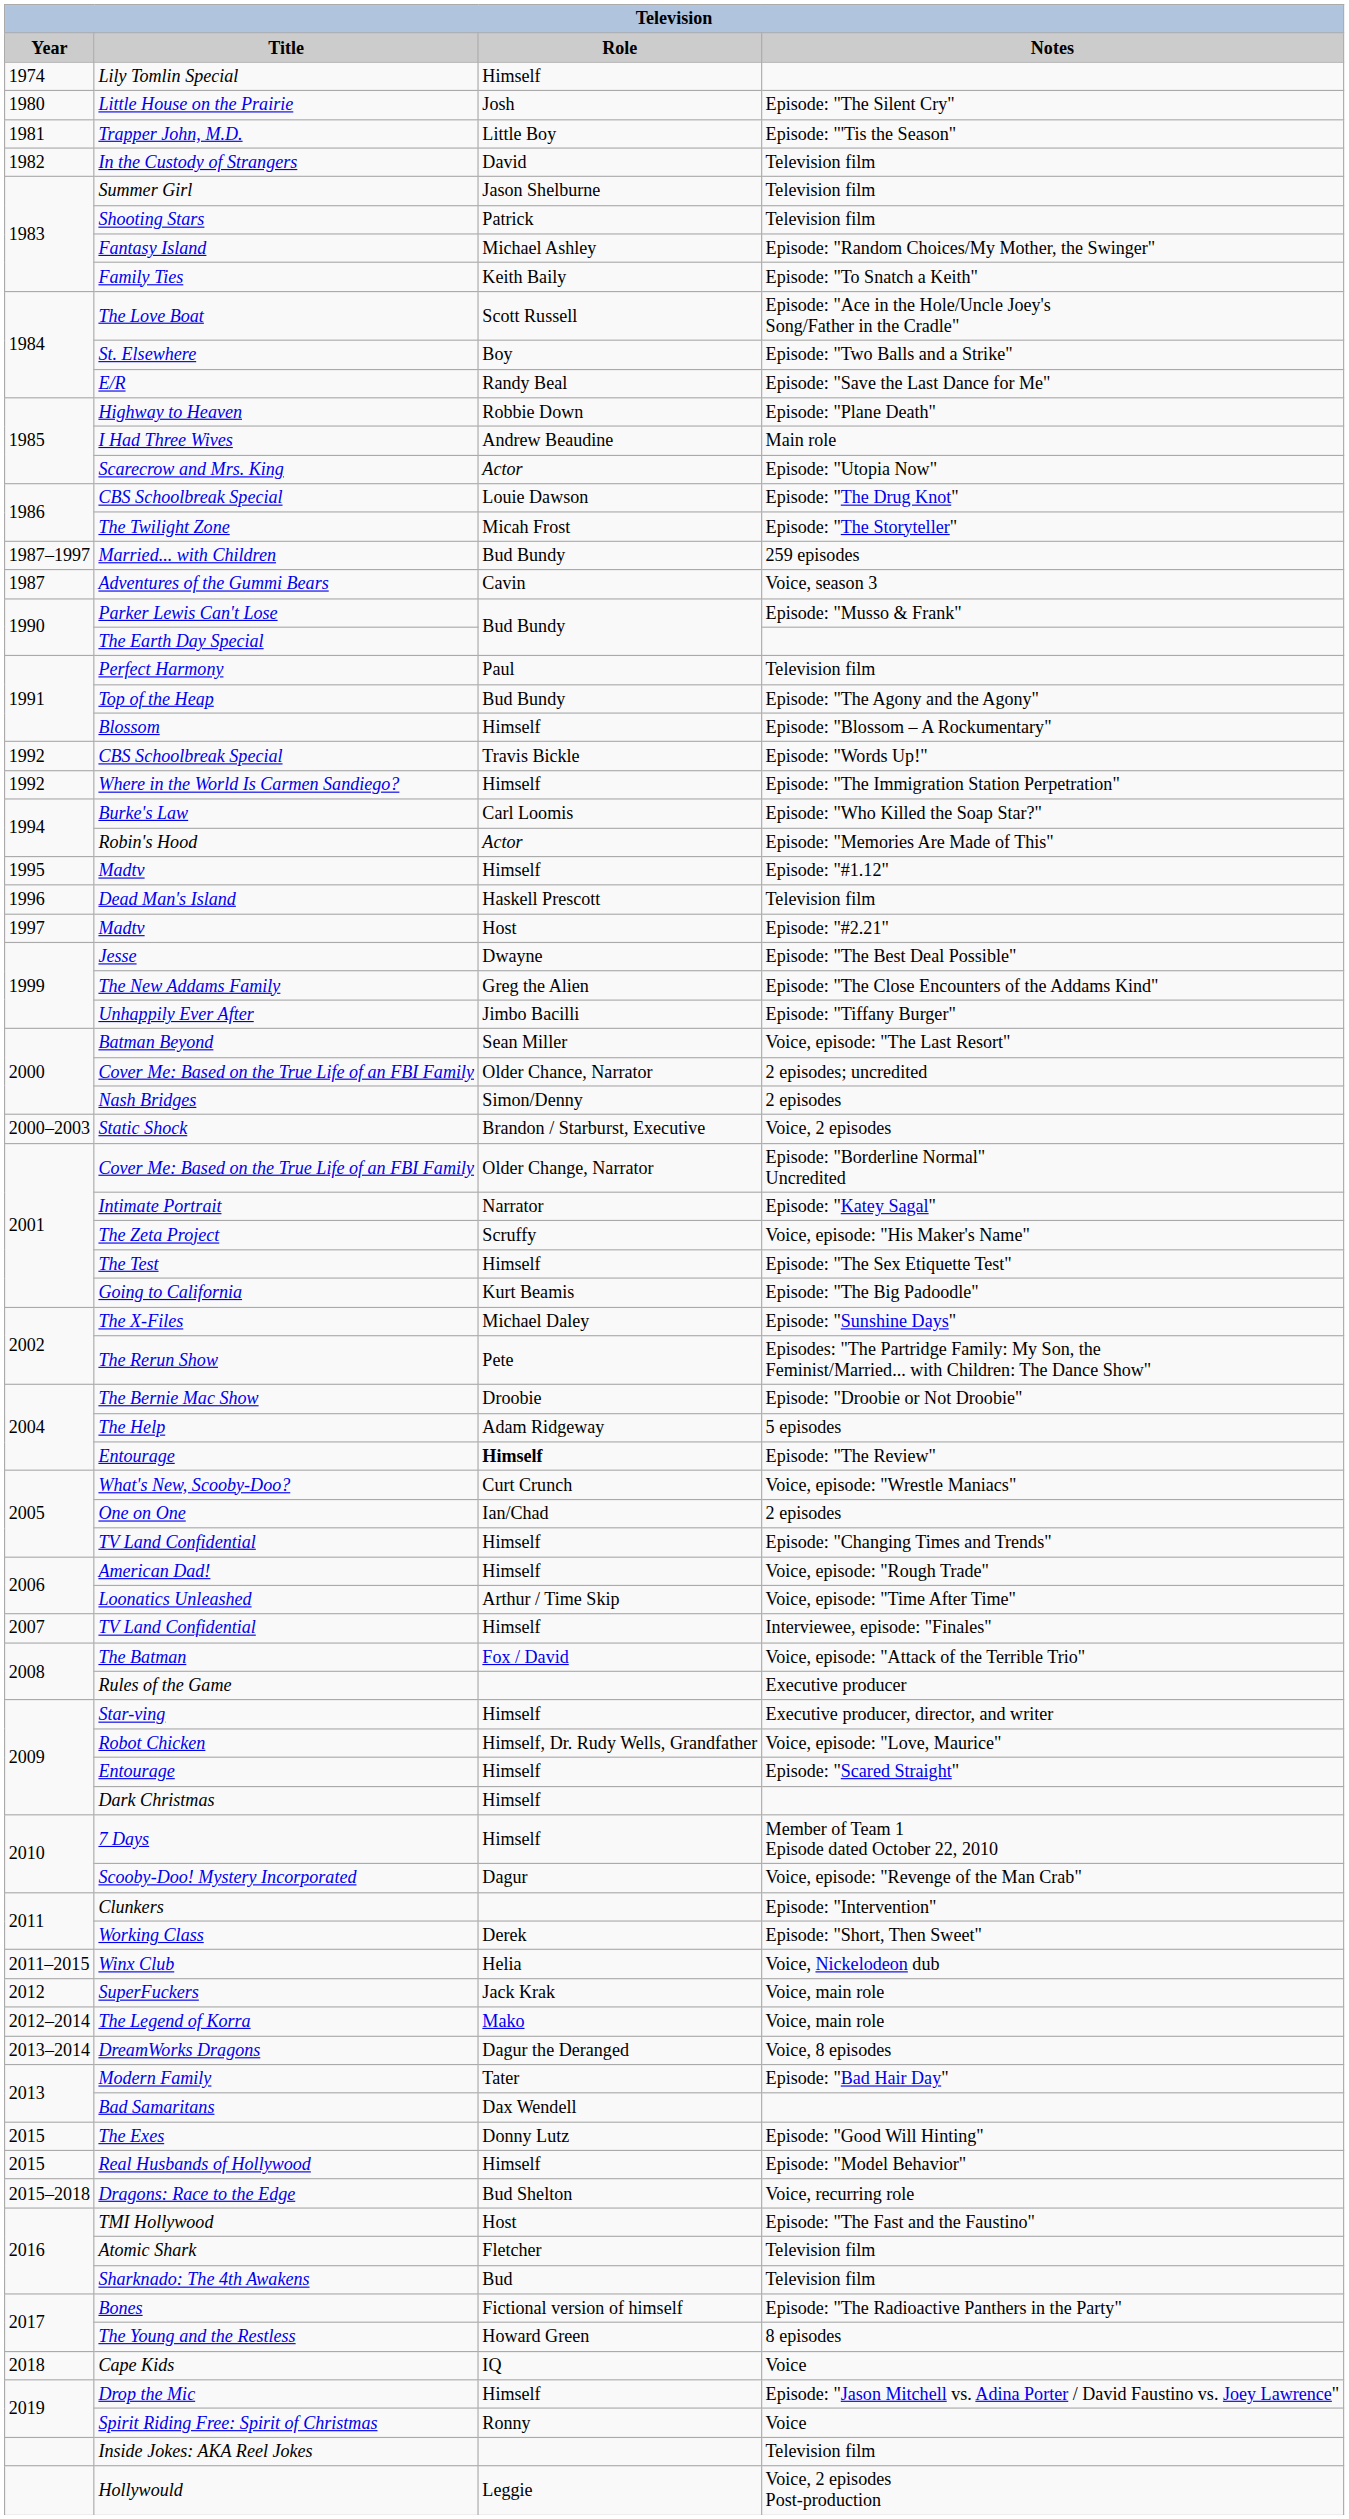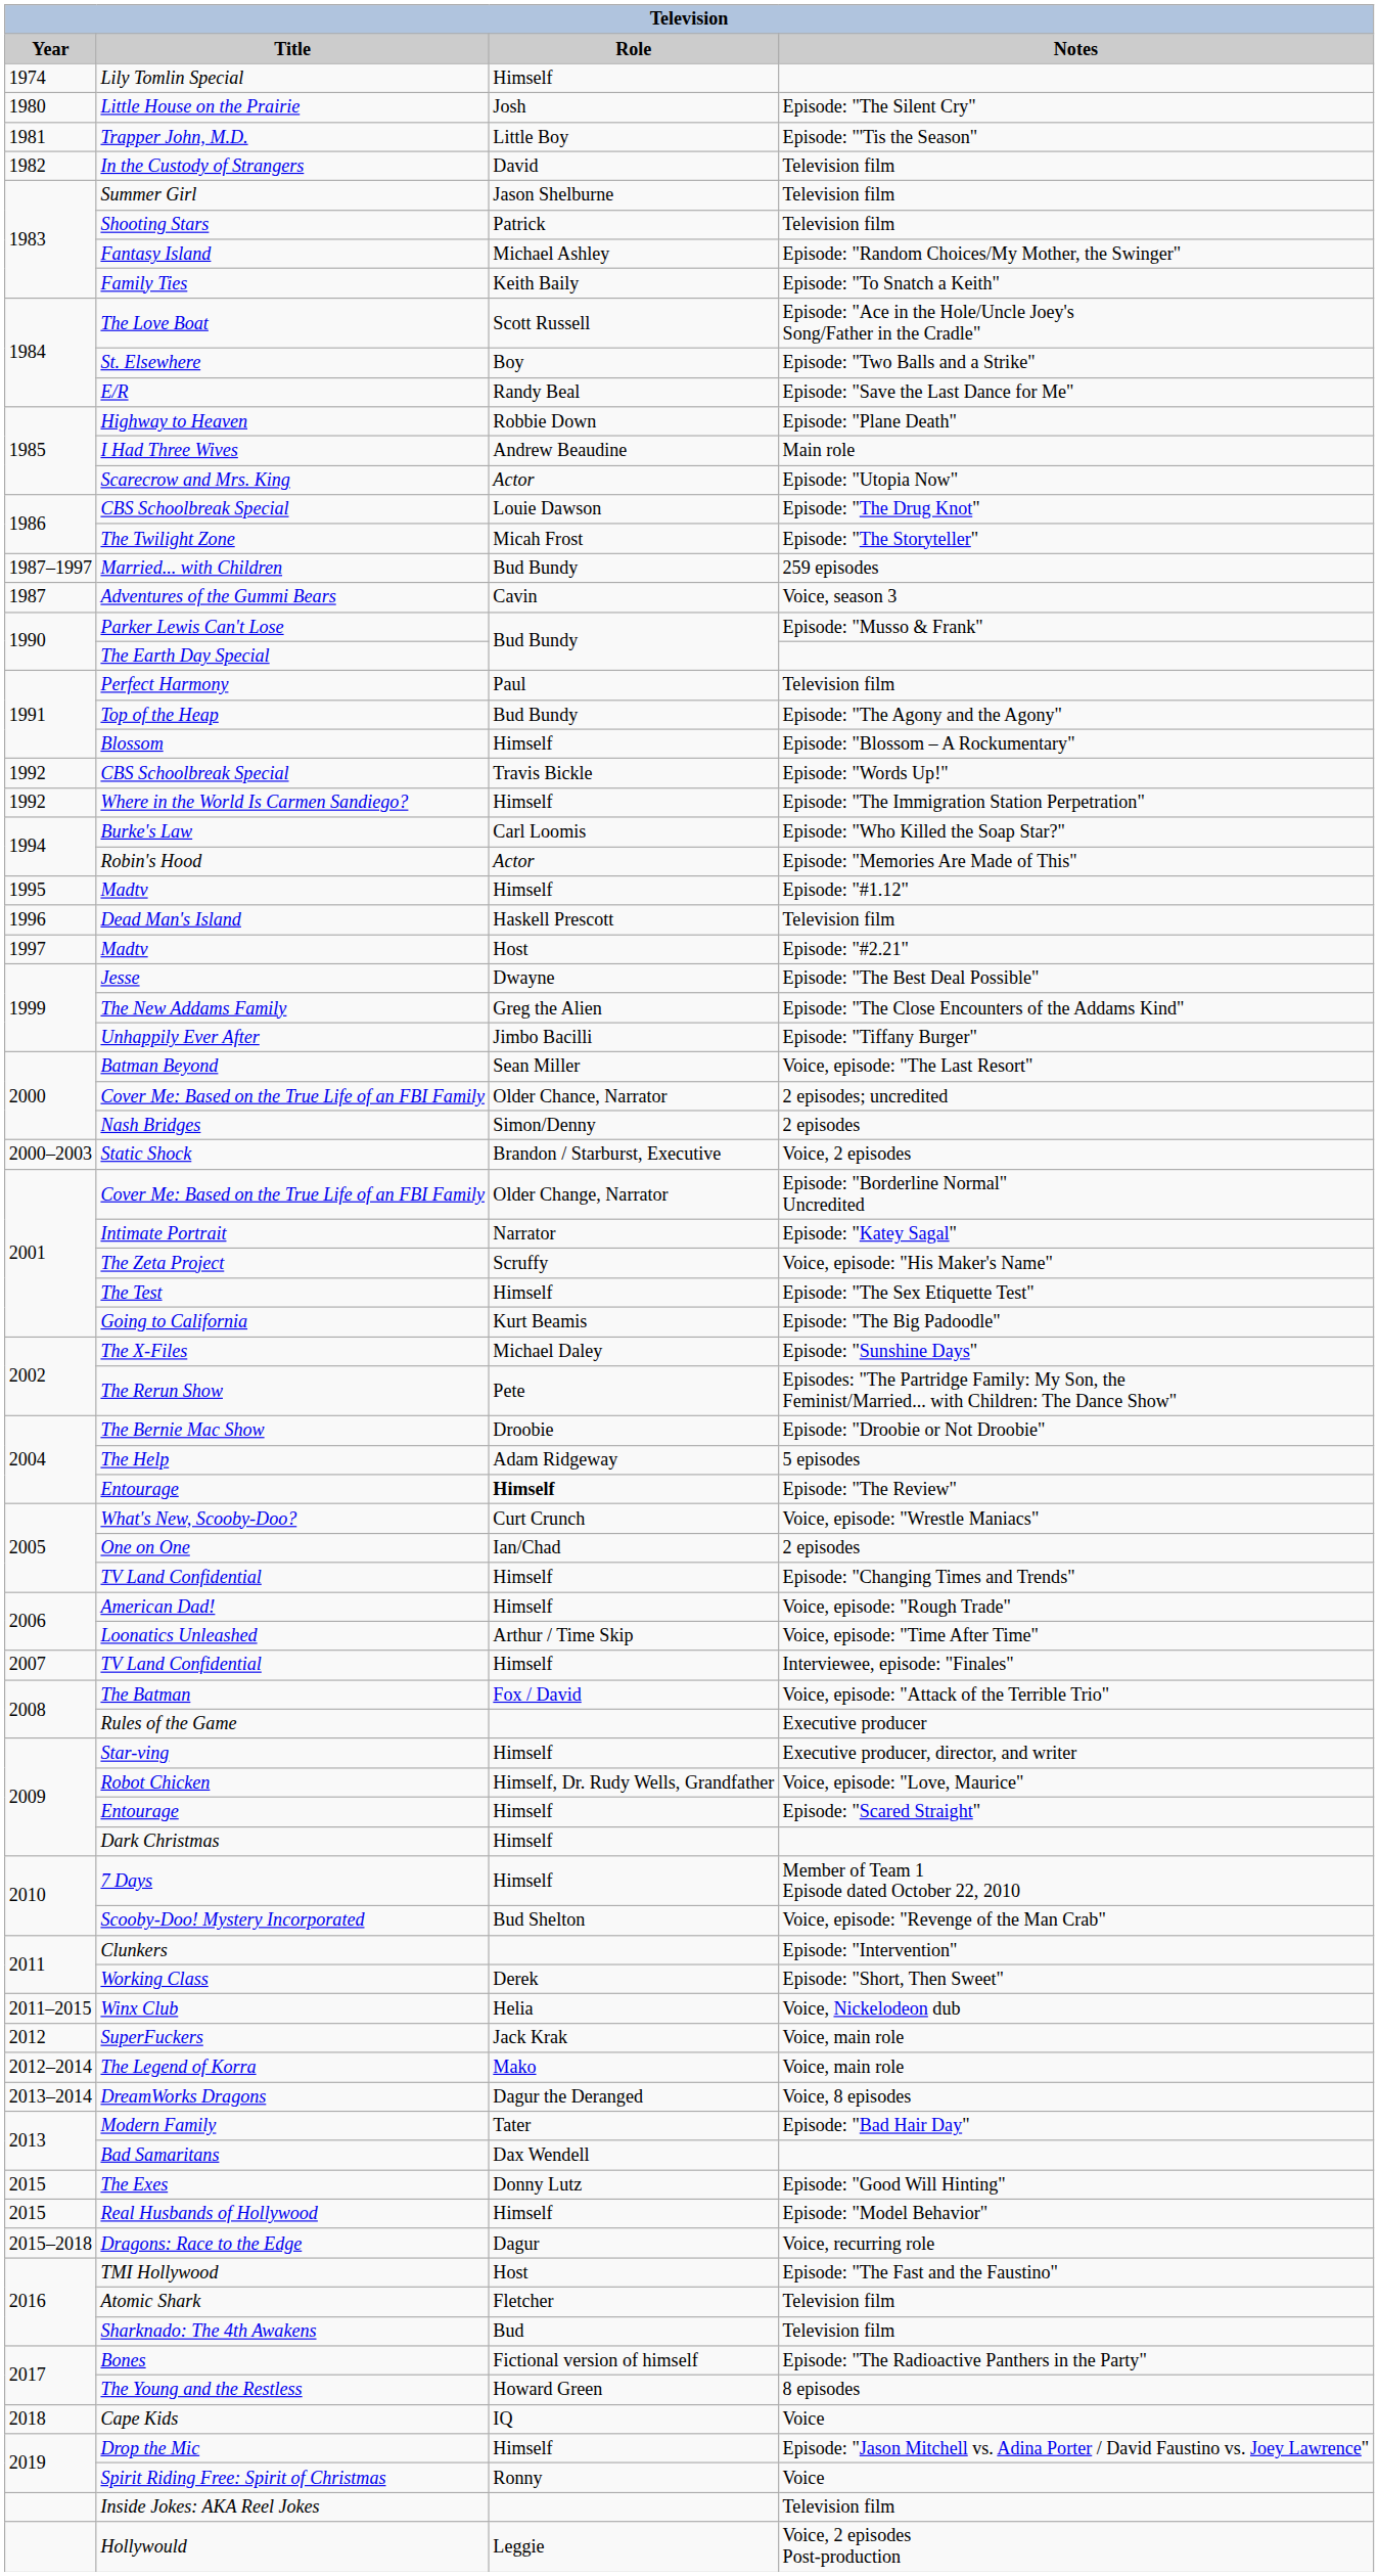Scooby-Doo! Mystery Incorporated | Role: Dagur -> Bud Shelton
Dragons: Race to the Edge | Role: Bud Shelton -> Dagur
